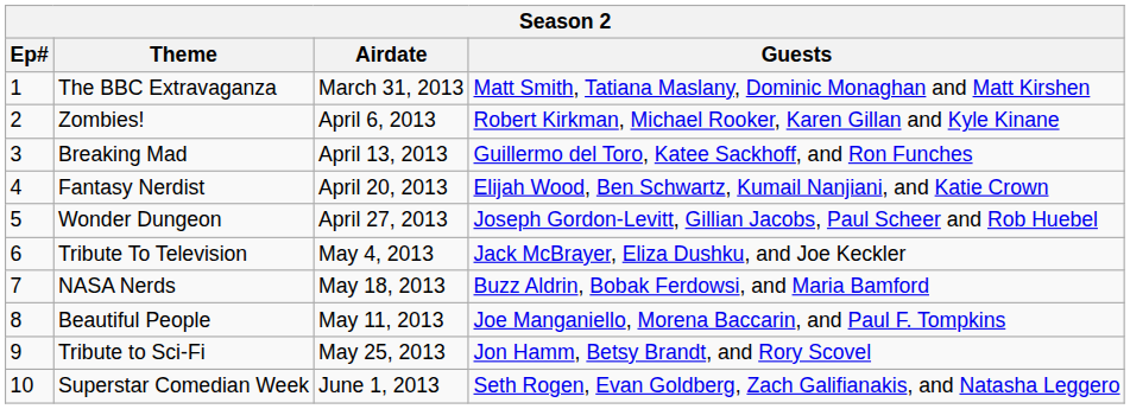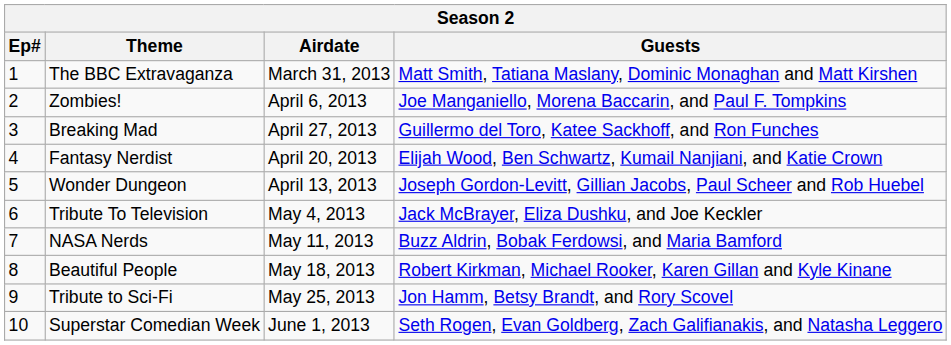Zombies! | Guests: Robert Kirkman, Michael Rooker, Karen Gillan and Kyle Kinane -> Joe Manganiello, Morena Baccarin, and Paul F. Tompkins
Breaking Mad | Airdate: April 13, 2013 -> April 27, 2013
Wonder Dungeon | Airdate: April 27, 2013 -> April 13, 2013
NASA Nerds | Airdate: May 18, 2013 -> May 11, 2013
Beautiful People | Airdate: May 11, 2013 -> May 18, 2013
Beautiful People | Guests: Joe Manganiello, Morena Baccarin, and Paul F. Tompkins -> Robert Kirkman, Michael Rooker, Karen Gillan and Kyle Kinane
